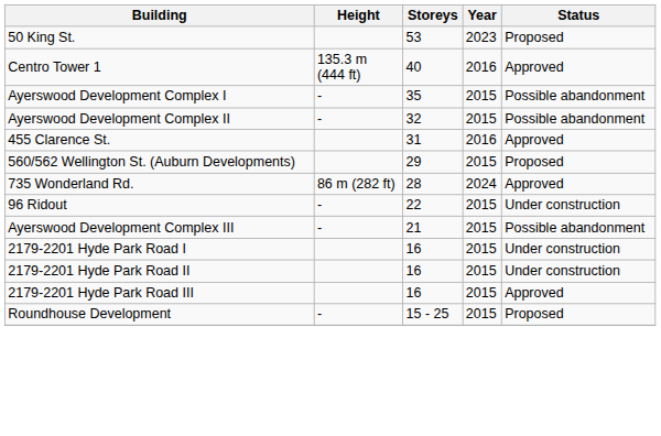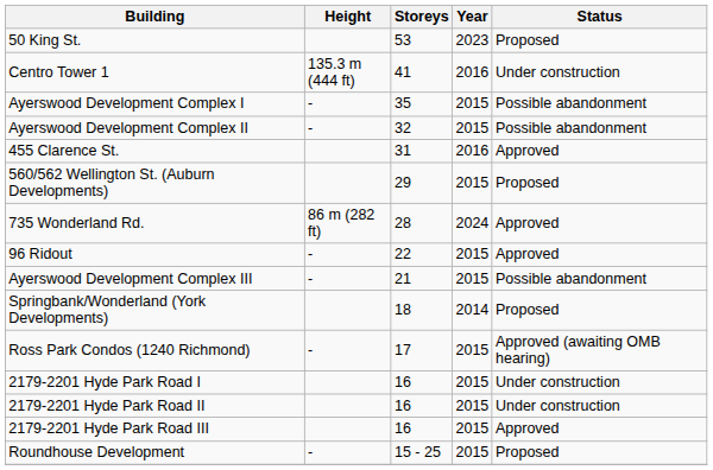Centro Tower 1 | Storeys: 40 -> 41
Centro Tower 1 | Status: Approved -> Under construction
96 Ridout | Status: Under construction -> Approved
+ row: Springbank/Wonderland (York Developments) | 18 | 2014 | Proposed
+ row: Ross Park Condos (1240 Richmond) | - | 17 | 2015 | Approved (awaiting OMB hearing)
